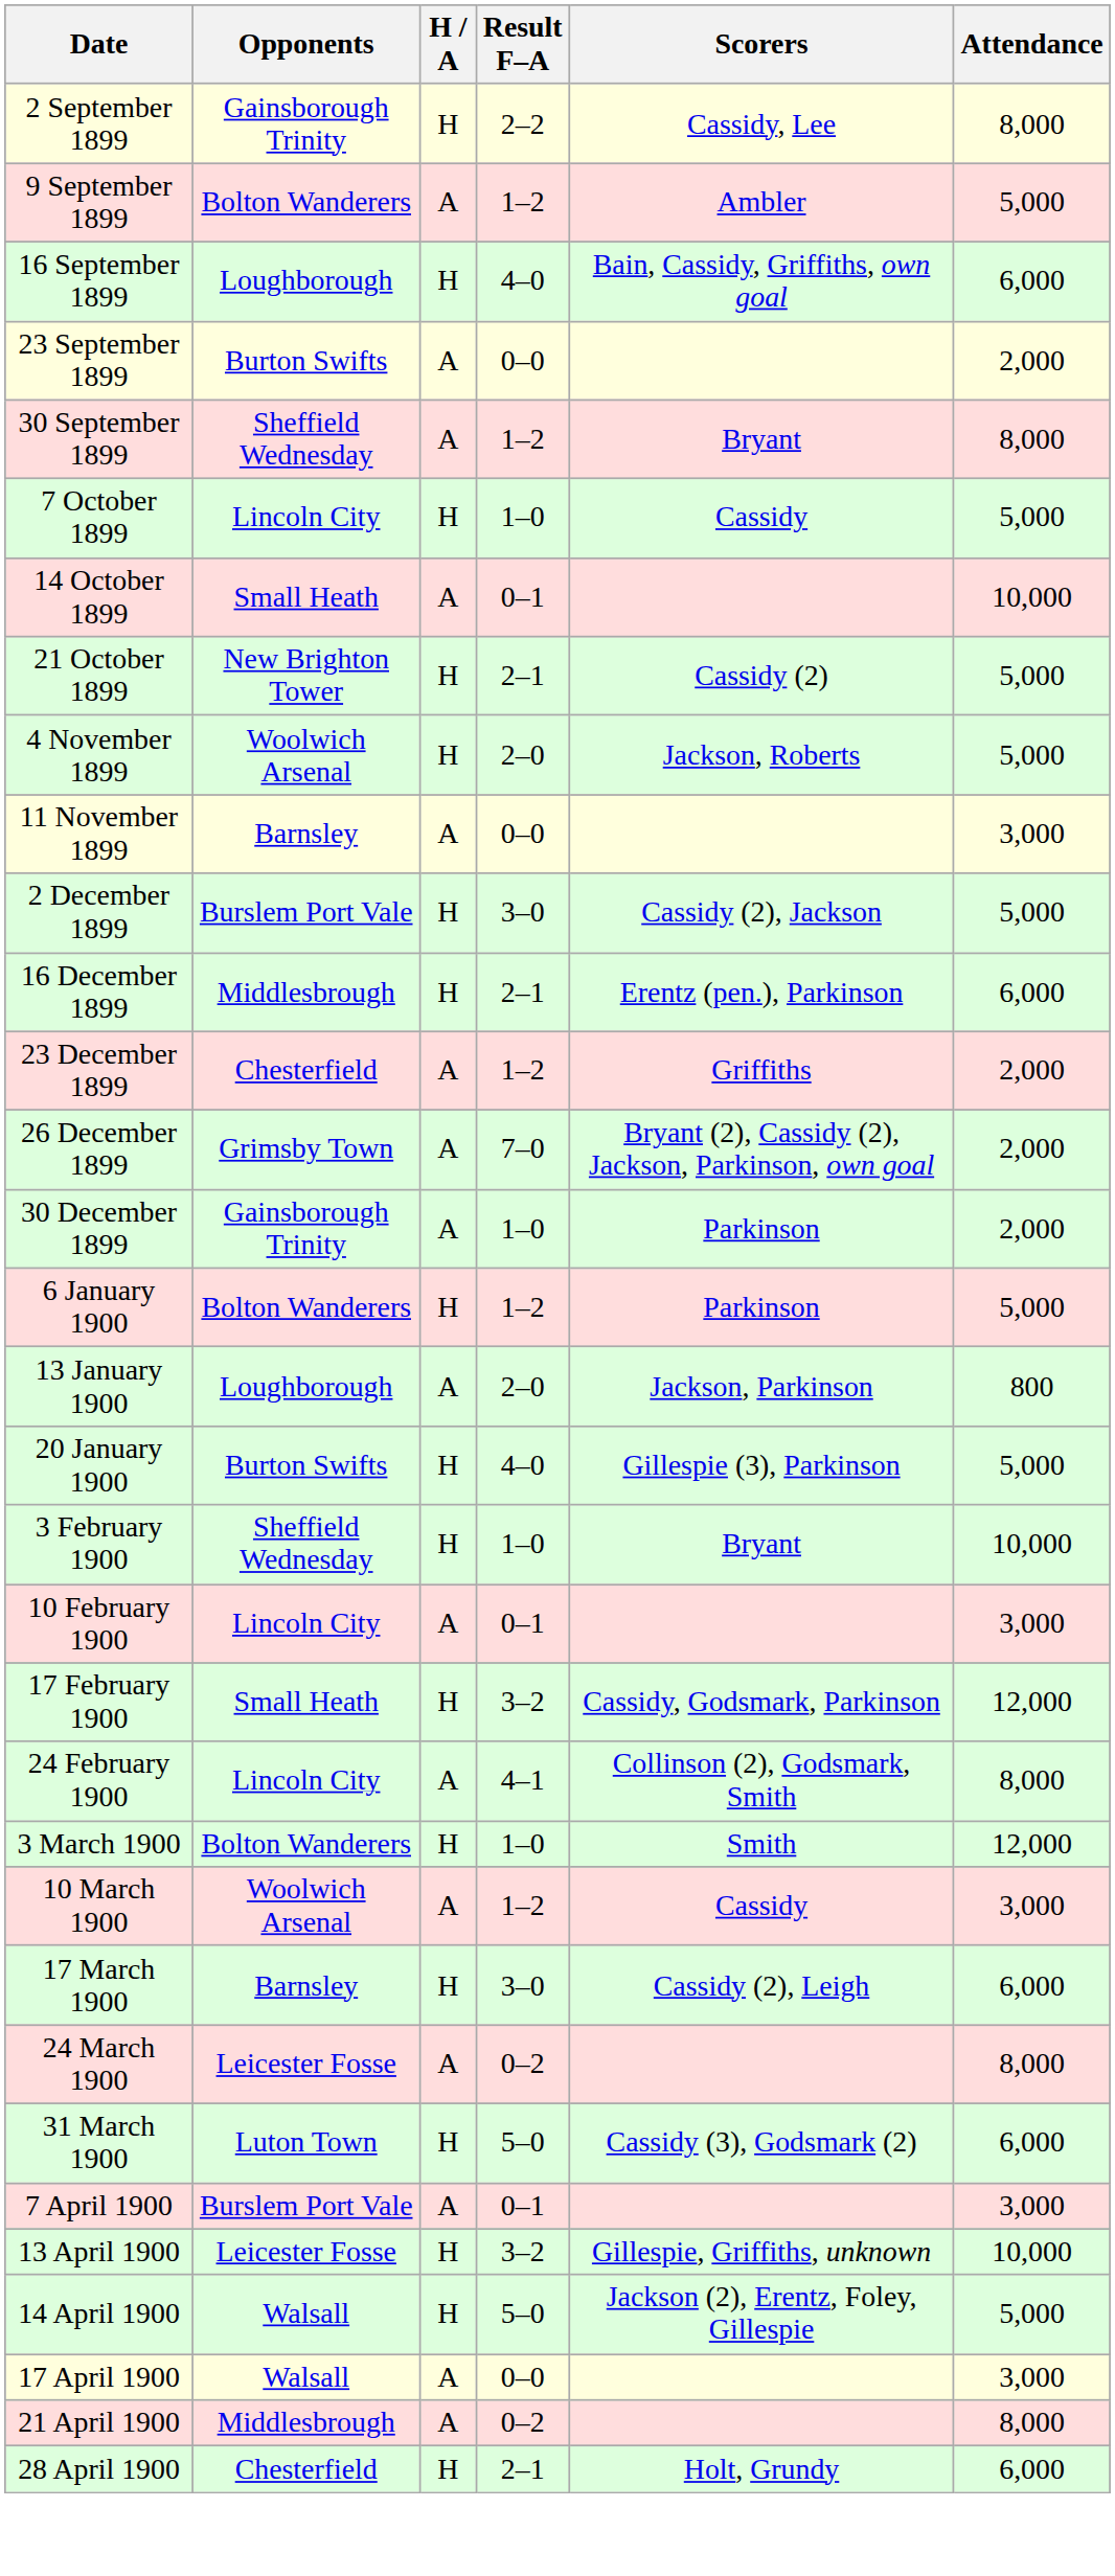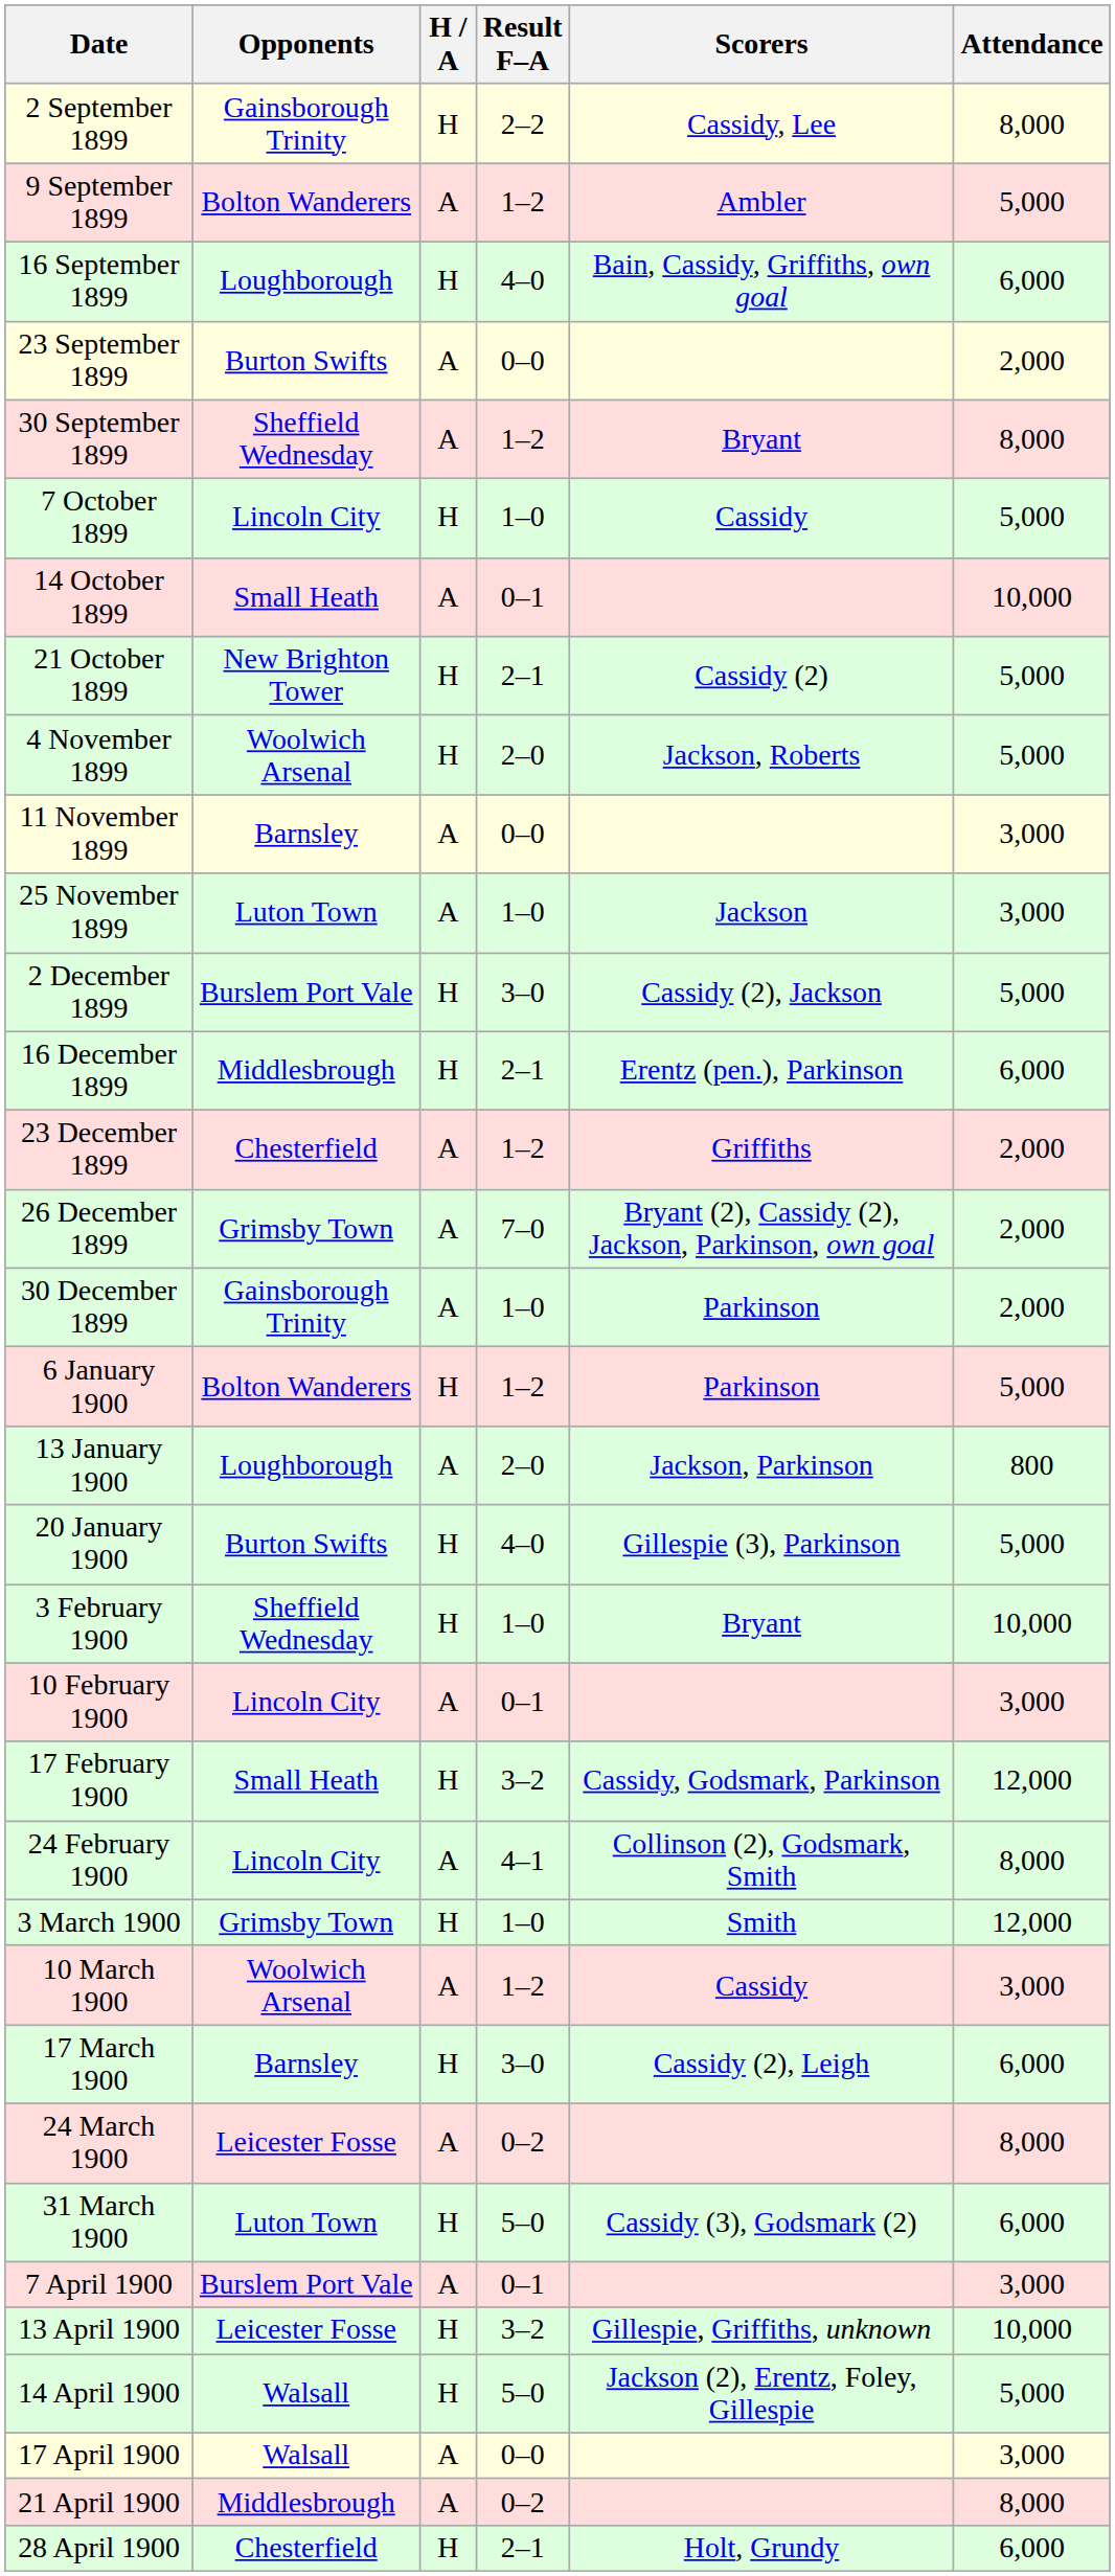+ row: 25 November 1899 | Luton Town | A | 1–0 | Jackson | 3,000
3 March 1900 | Opponents: Bolton Wanderers -> Grimsby Town
